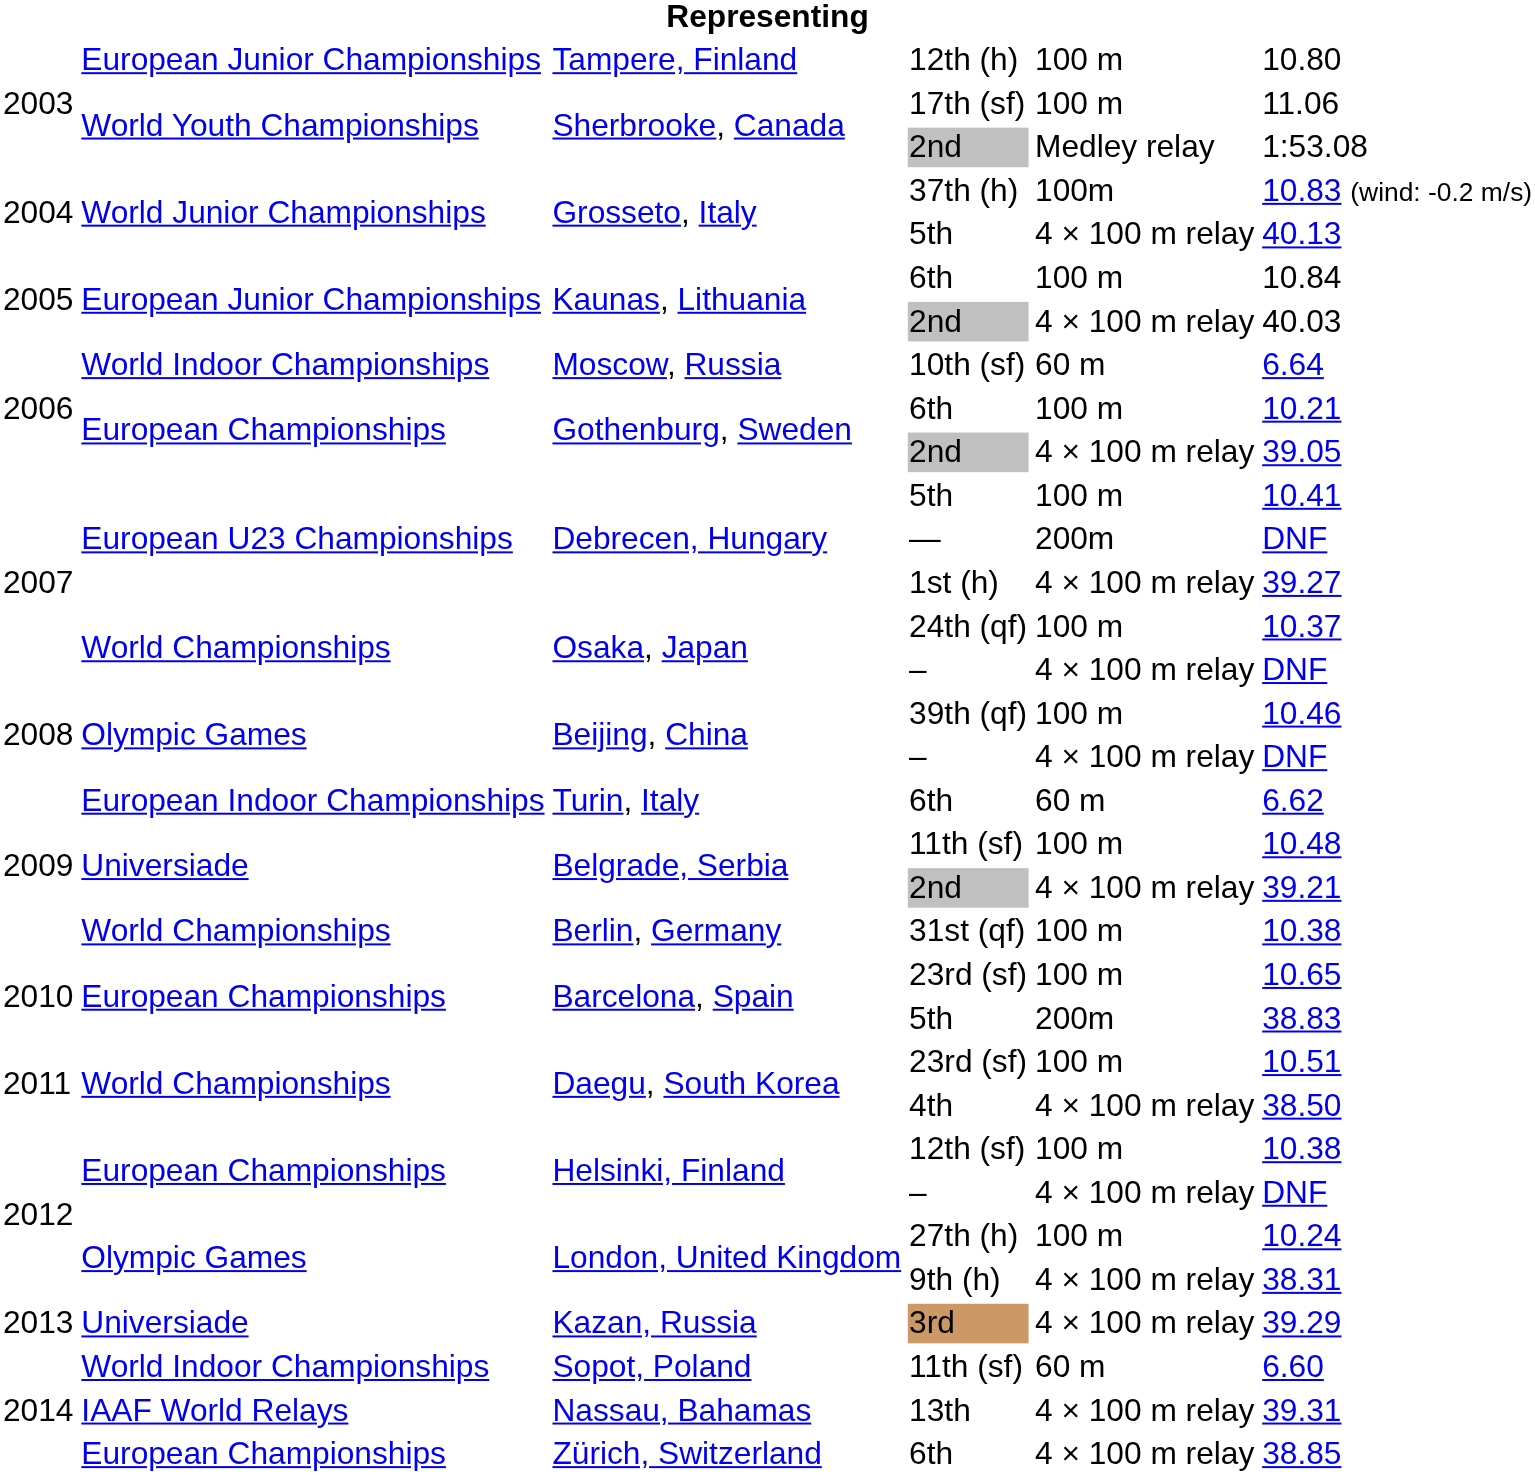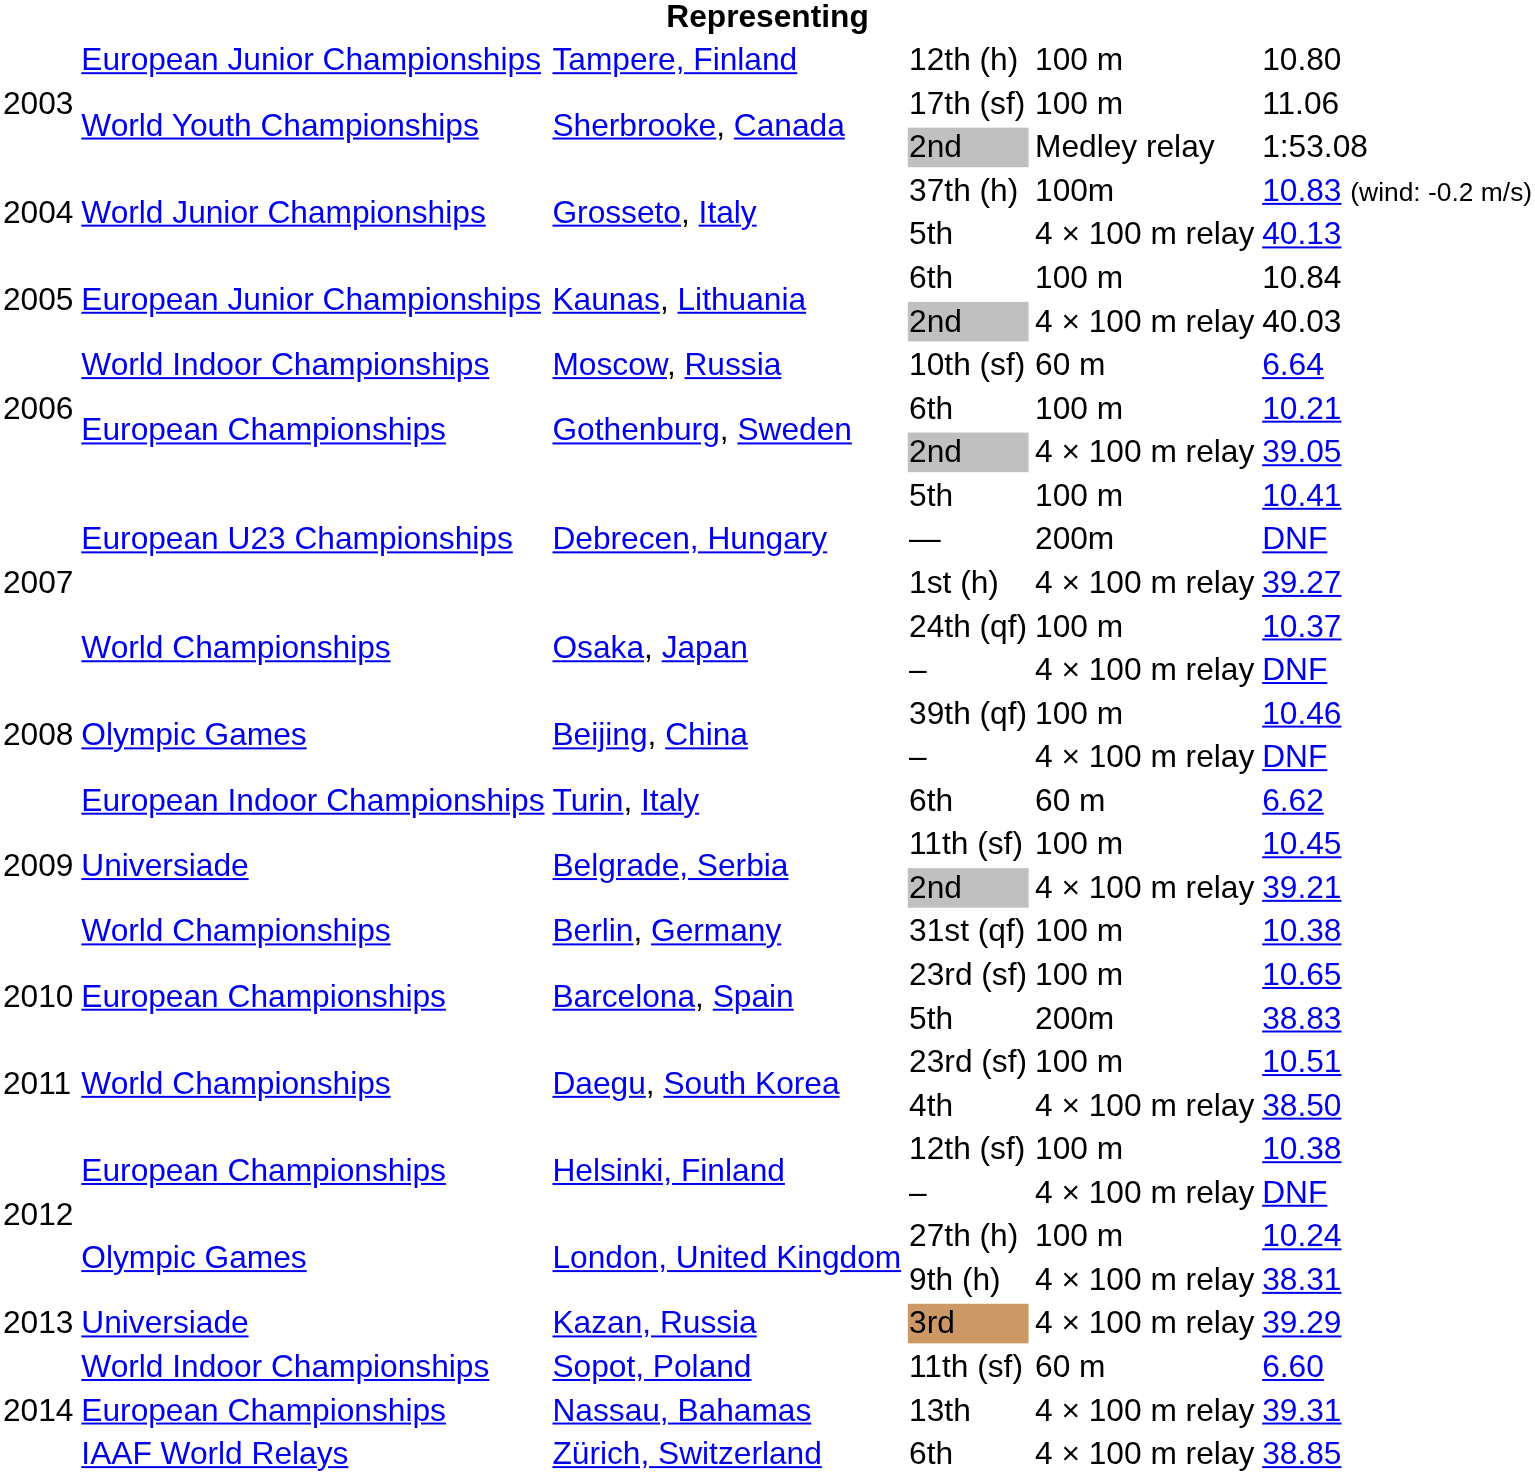Belgrade, Serbia / 11th (sf) | column 6: 10.48 -> 10.45
13th | column 2: IAAF World Relays -> European Championships
Zürich, Switzerland / 6th | column 2: European Championships -> IAAF World Relays
